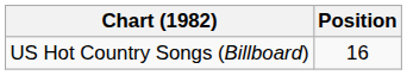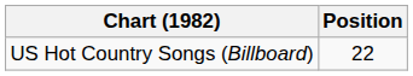US Hot Country Songs (Billboard) | Position: 16 -> 22
